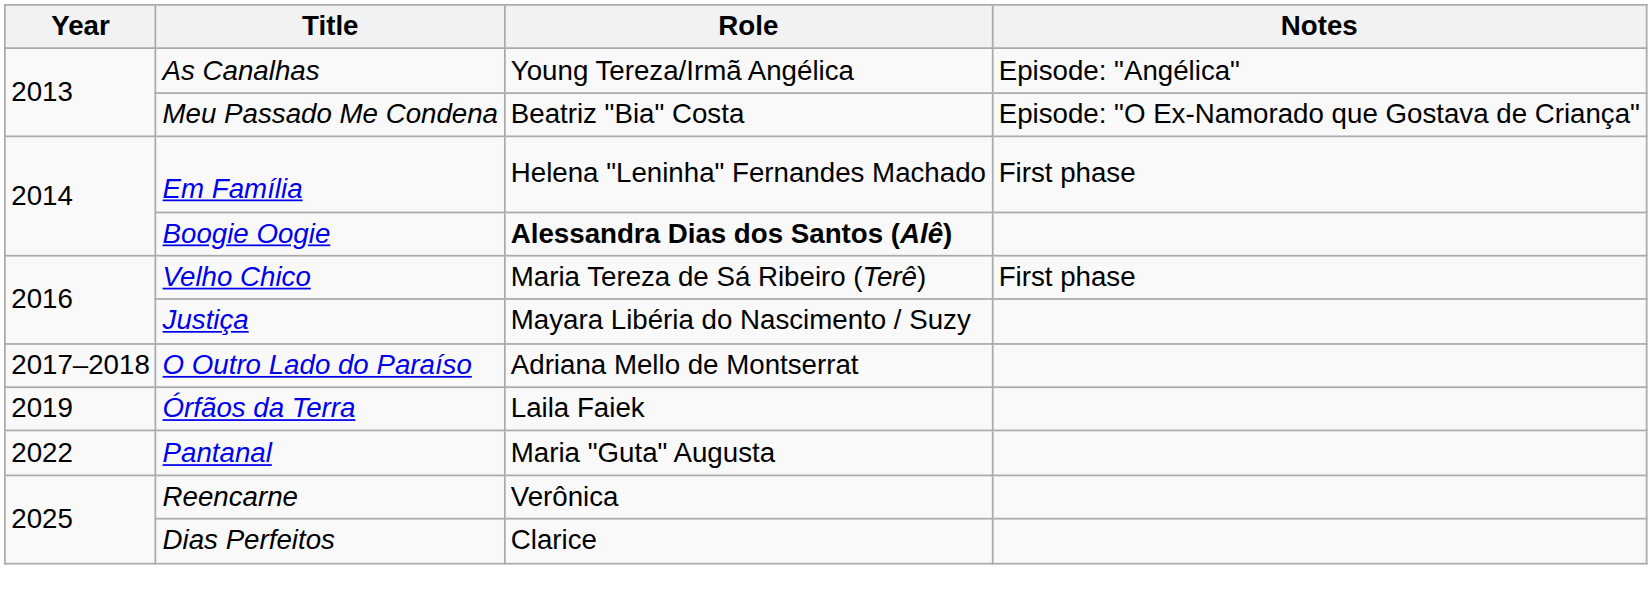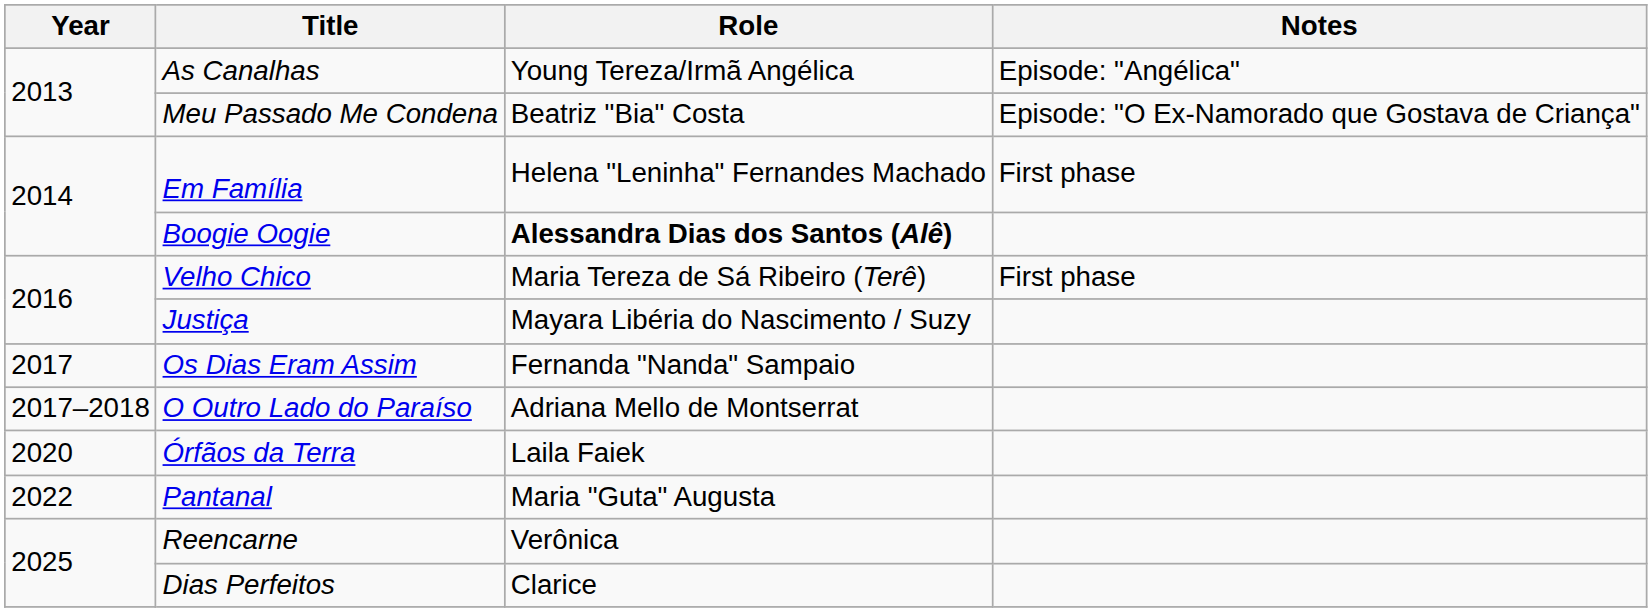+ row: 2017 | Os Dias Eram Assim | Fernanda "Nanda" Sampaio
Órfãos da Terra | Year: 2019 -> 2020
